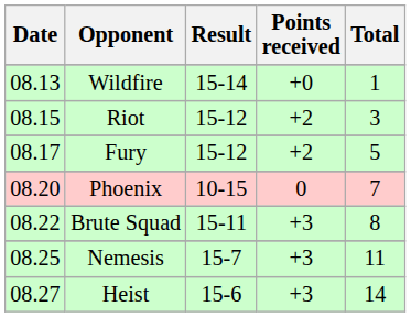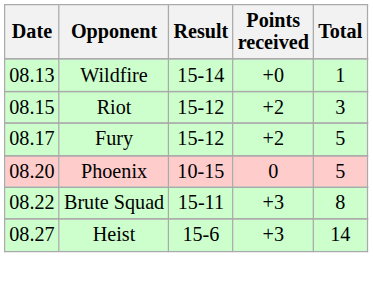Phoenix | Total: 7 -> 5
- row: 08.25 | Nemesis | 15-7 | +3 | 11
